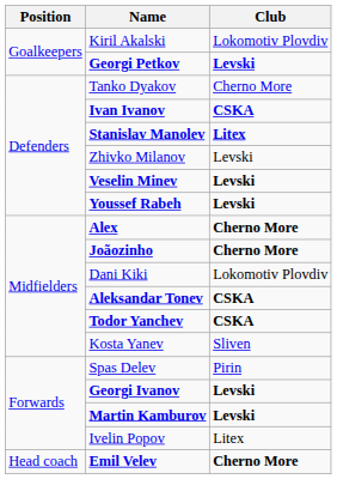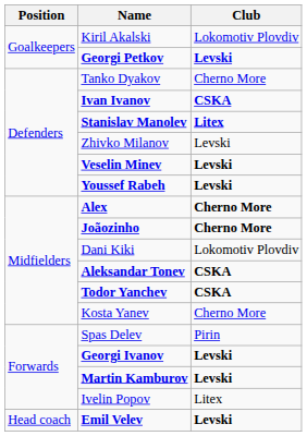Kosta Yanev | Club: Sliven -> Cherno More
Emil Velev | Club: Cherno More -> Levski
